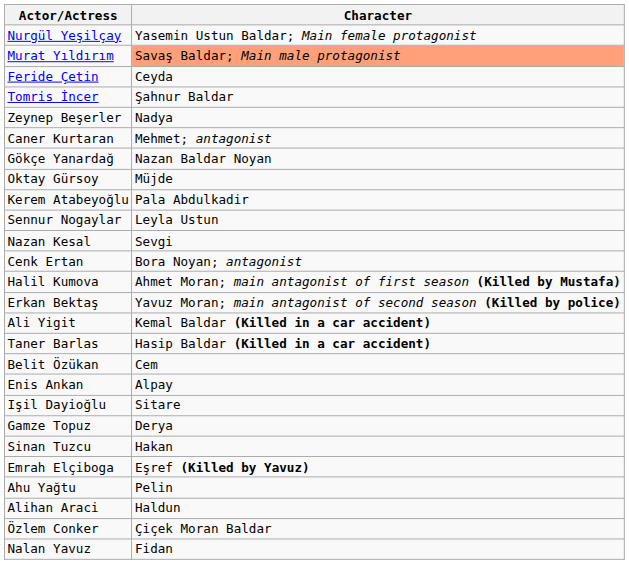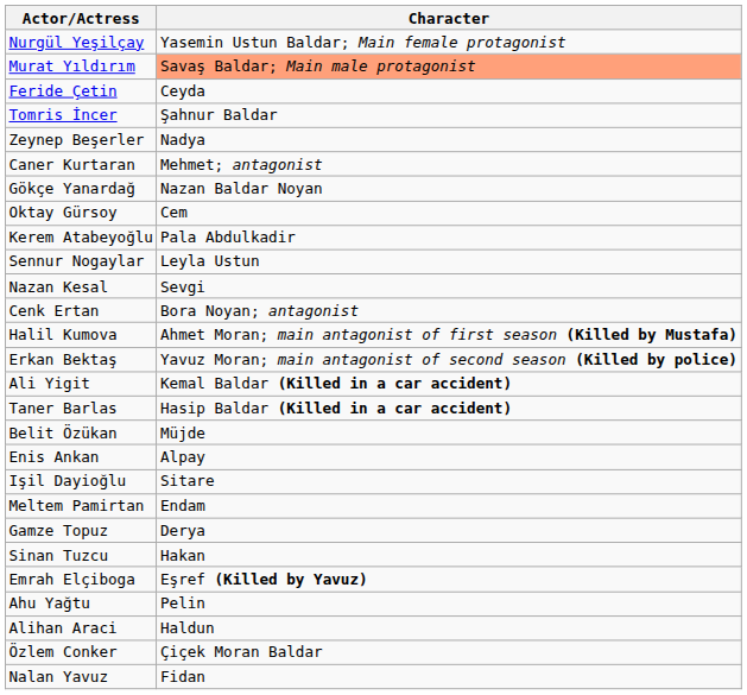Oktay Gürsoy | Character: Müjde -> Cem
Belit Özükan | Character: Cem -> Müjde
+ row: Meltem Pamirtan | Endam
